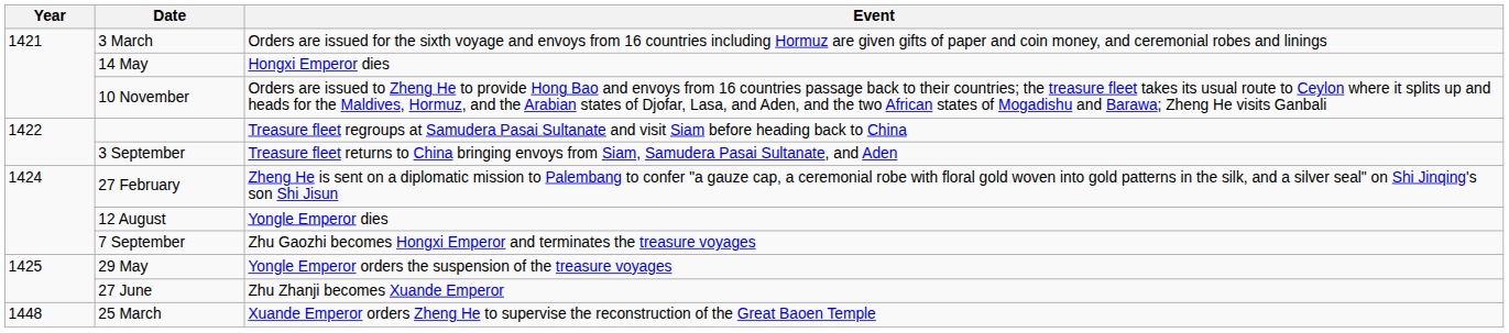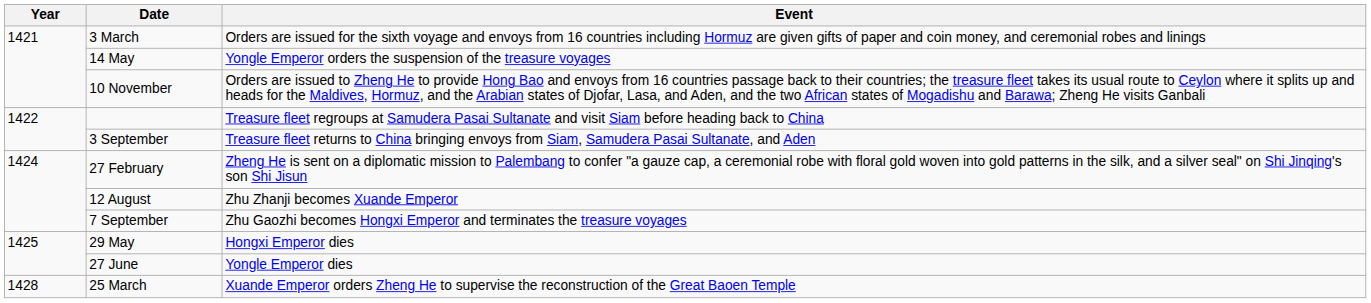14 May | Event: Hongxi Emperor dies -> Yongle Emperor orders the suspension of the treasure voyages
12 August | Event: Yongle Emperor dies -> Zhu Zhanji becomes Xuande Emperor
29 May | Event: Yongle Emperor orders the suspension of the treasure voyages -> Hongxi Emperor dies
27 June | Event: Zhu Zhanji becomes Xuande Emperor -> Yongle Emperor dies
25 March | Year: 1448 -> 1428
